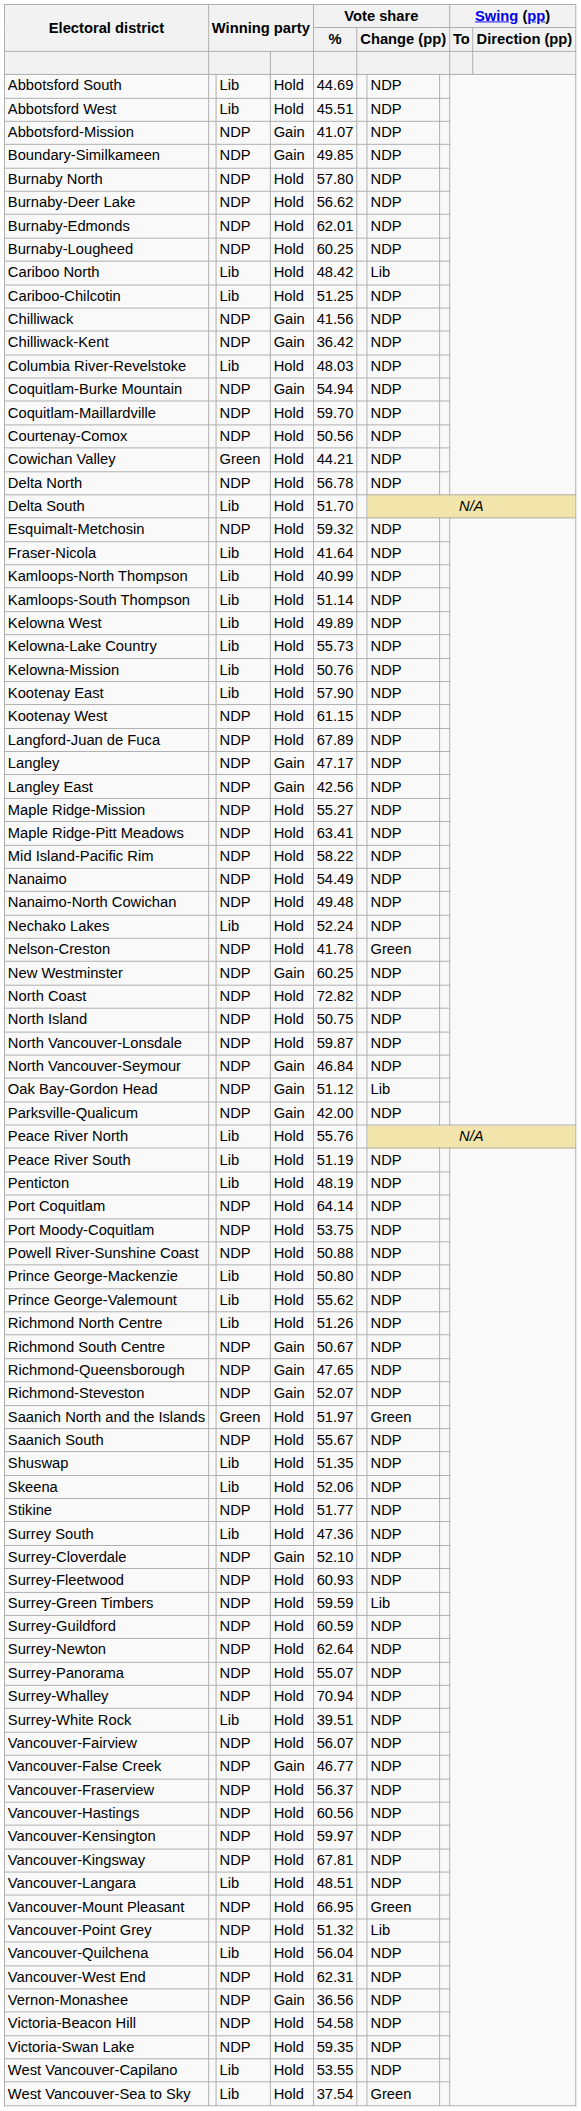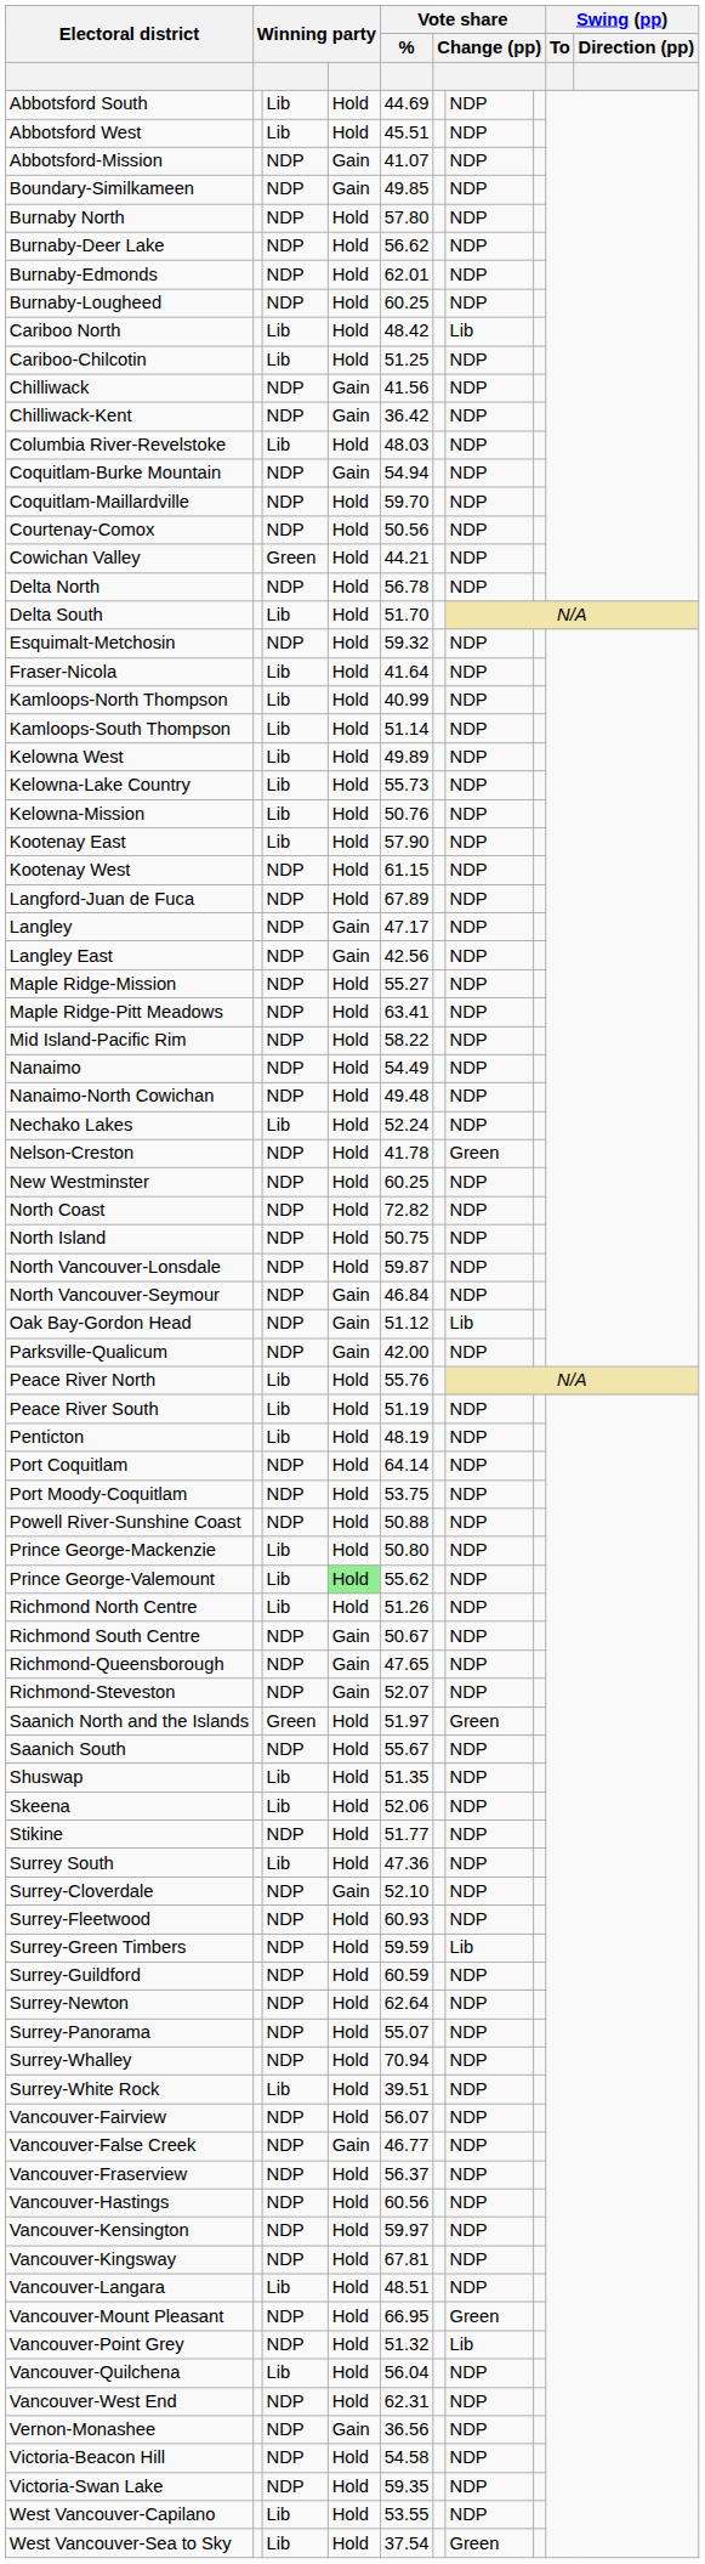New Westminster | column 4: Gain -> Hold
Prince George-Valemount | column 4: no background -> lightgreen background
